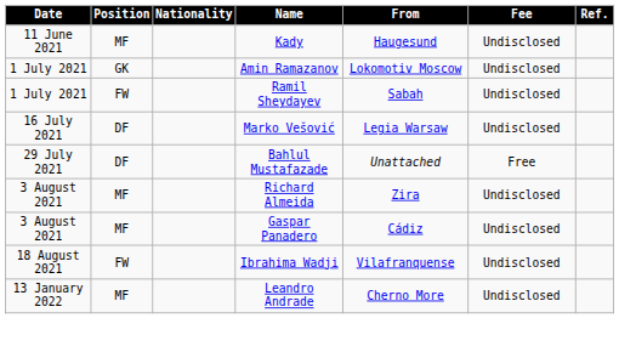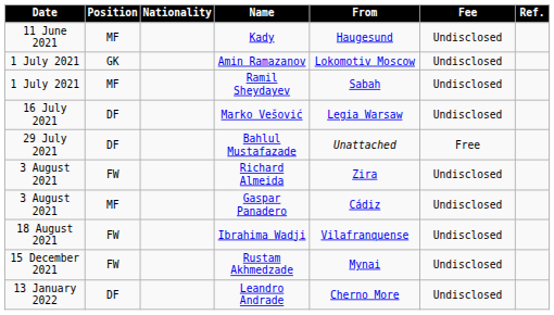Ramil Sheydayev | Position: FW -> MF
Richard Almeida | Position: MF -> FW
+ row: 15 December 2021 | FW | Rustam Akhmedzade | Mynai | Undisclosed
Leandro Andrade | Position: MF -> DF
